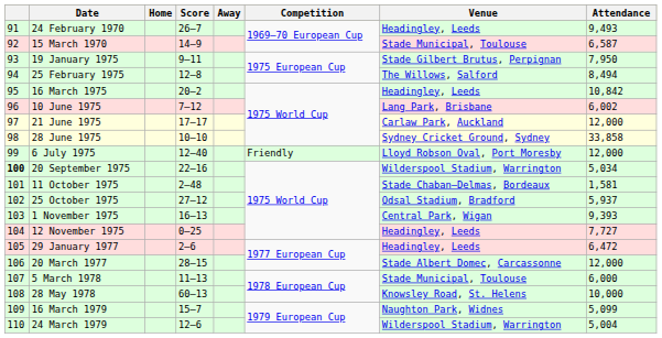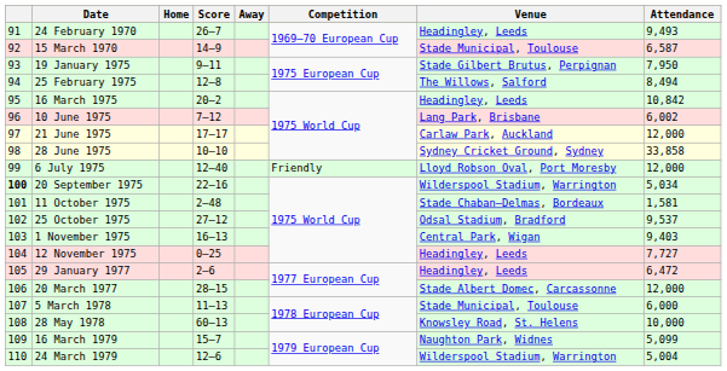25 October 1975 | Attendance: 5,937 -> 9,537
1 November 1975 | Attendance: 9,393 -> 9,403
